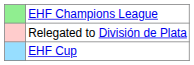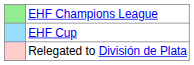rows swapped: EHF Cup <-> Relegated to División de Plata
